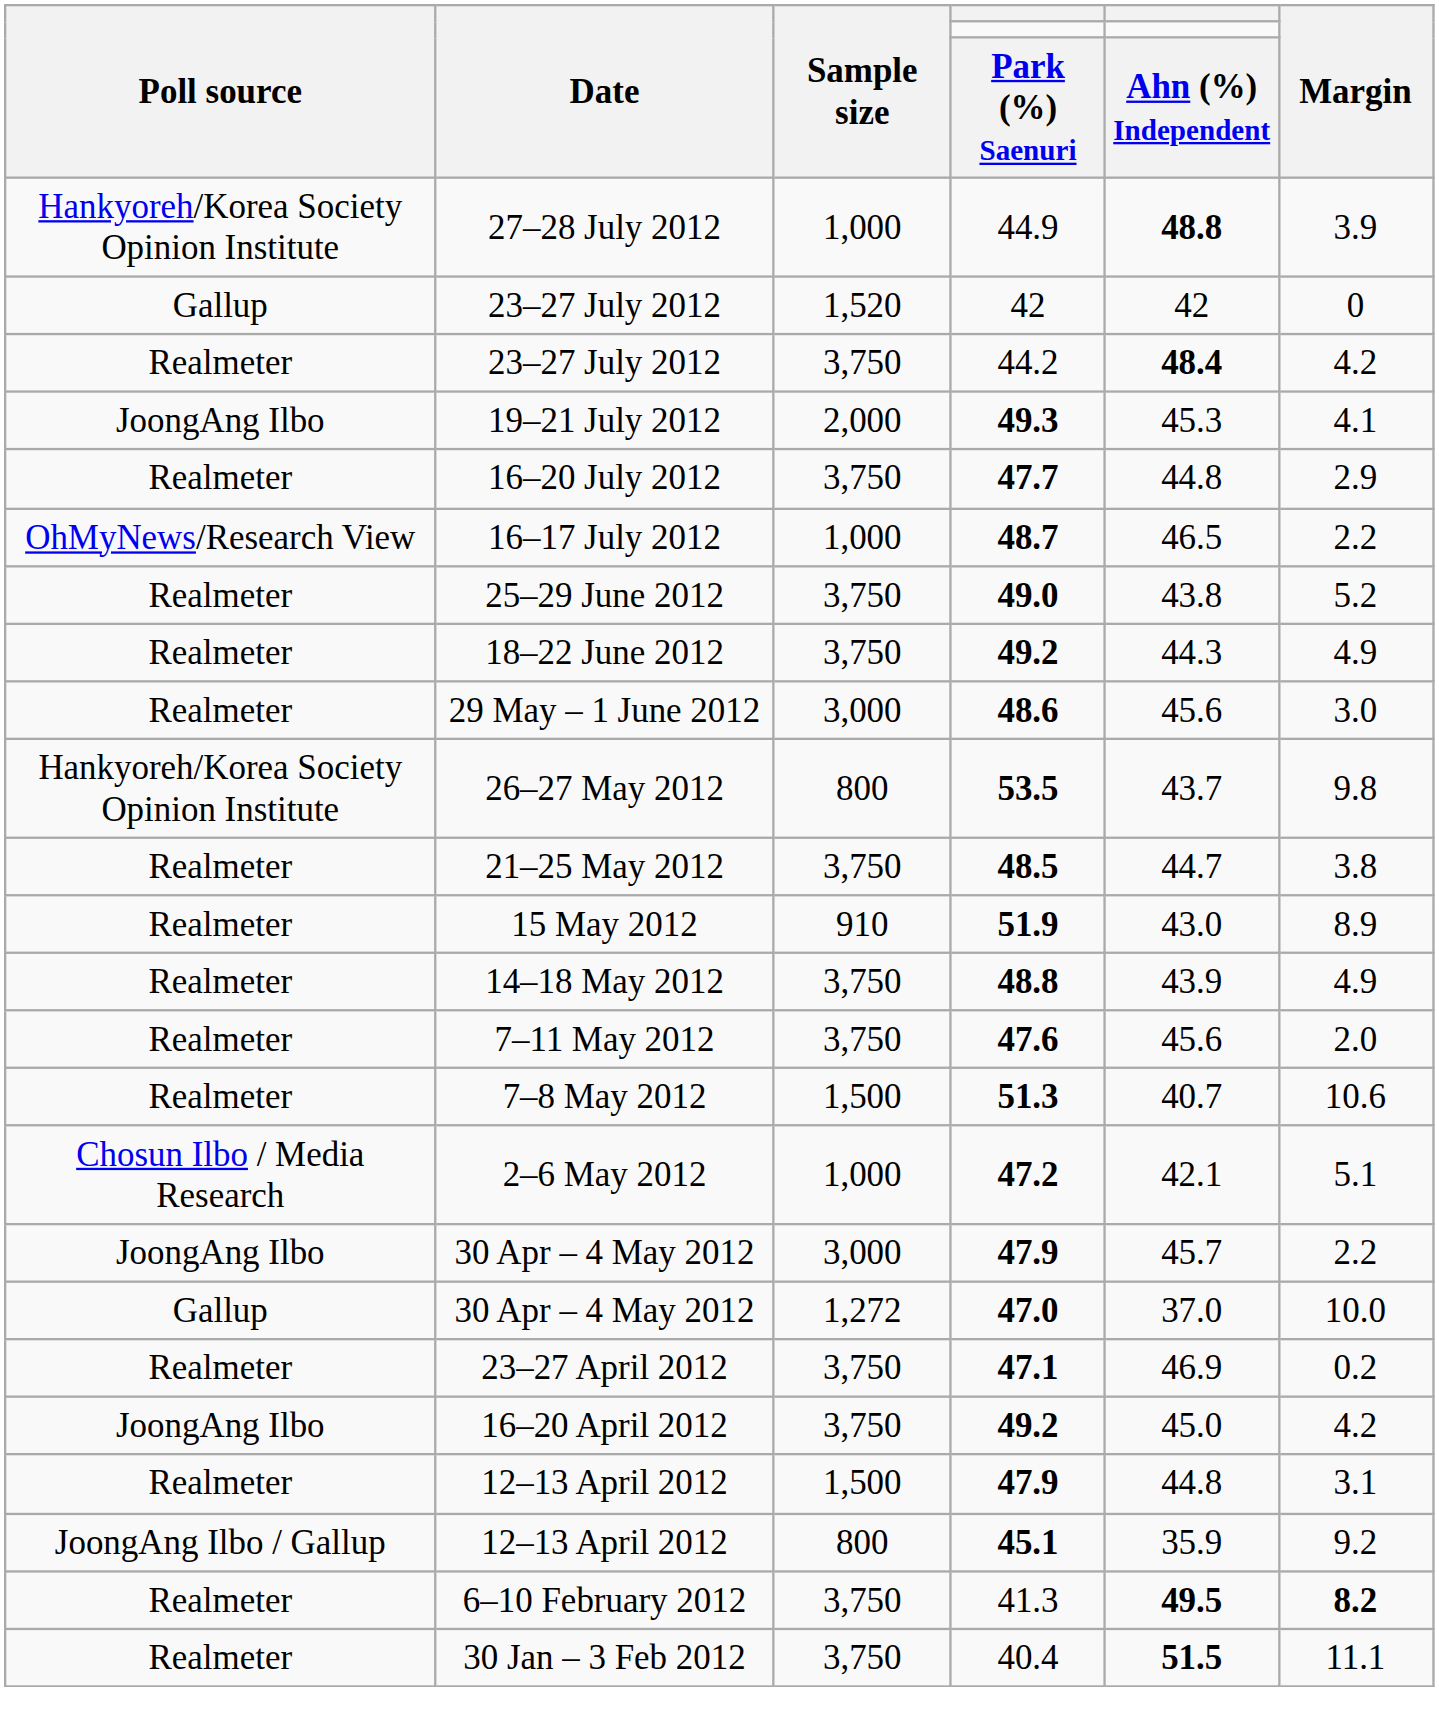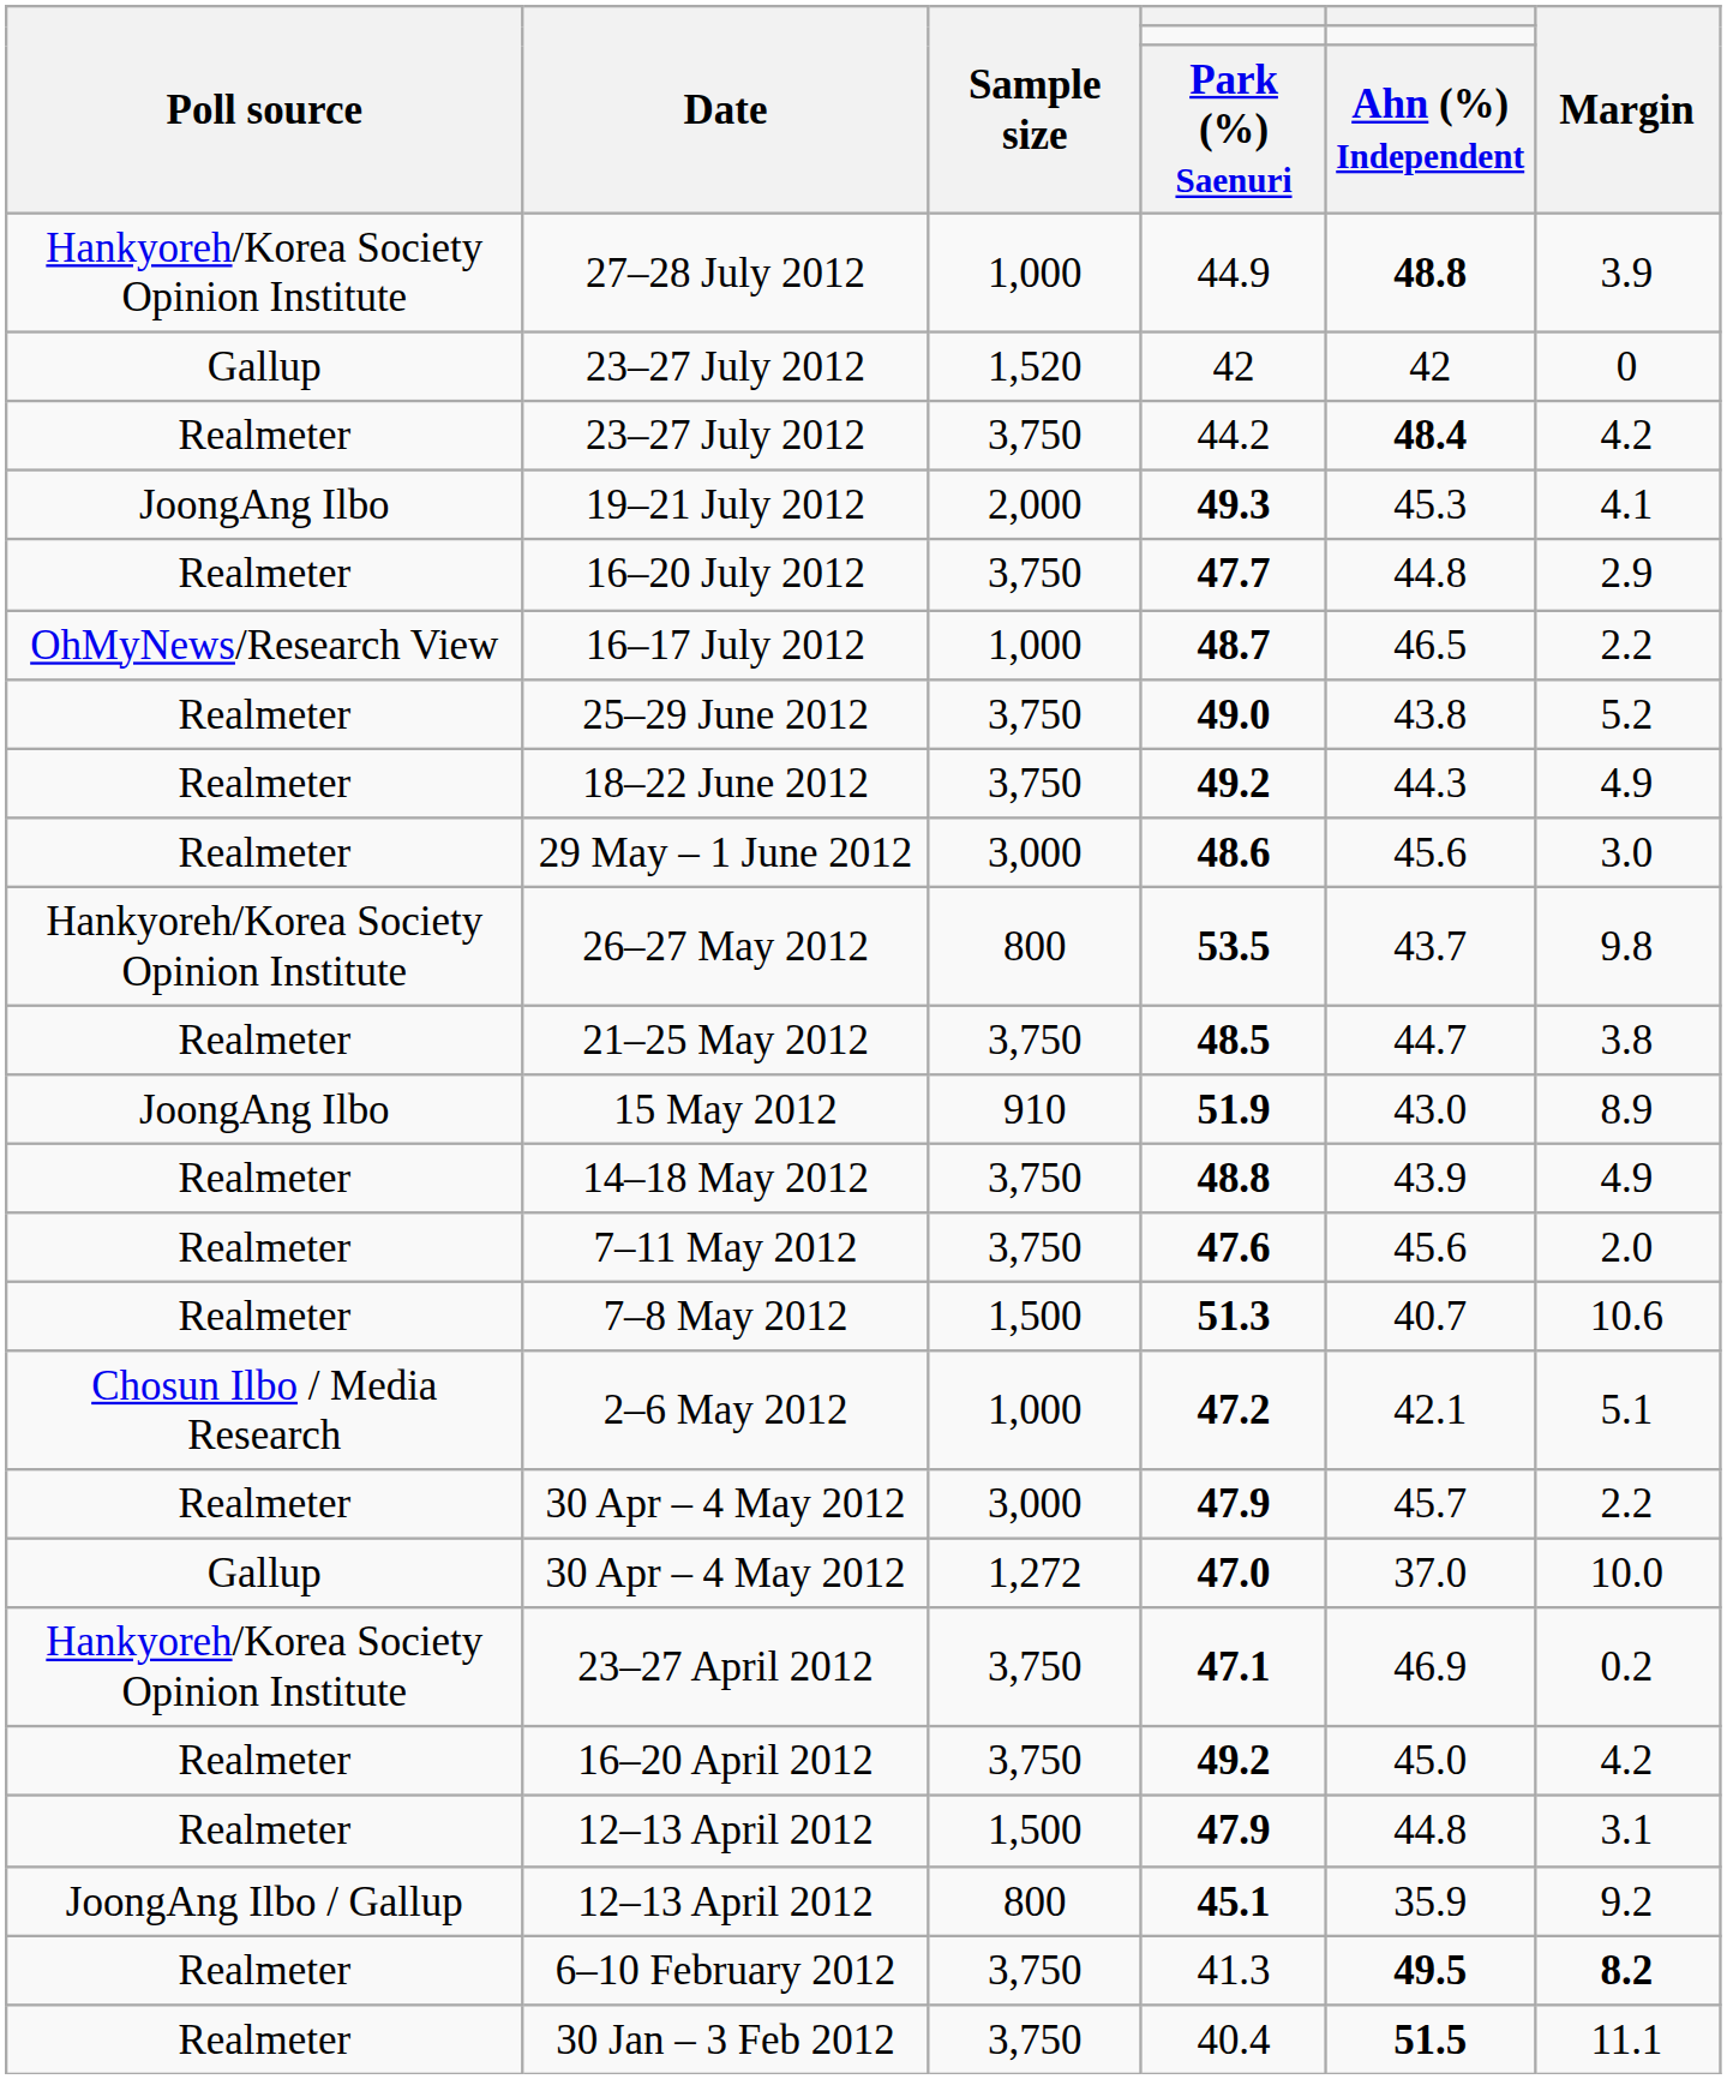51.9 | Poll source: Realmeter -> JoongAng Ilbo
30 Apr – 4 May 2012 / 47.9 | Poll source: JoongAng Ilbo -> Realmeter
47.1 | Poll source: Realmeter -> Hankyoreh/Korea Society Opinion Institute
16–20 April 2012 / 49.2 | Poll source: JoongAng Ilbo -> Realmeter
